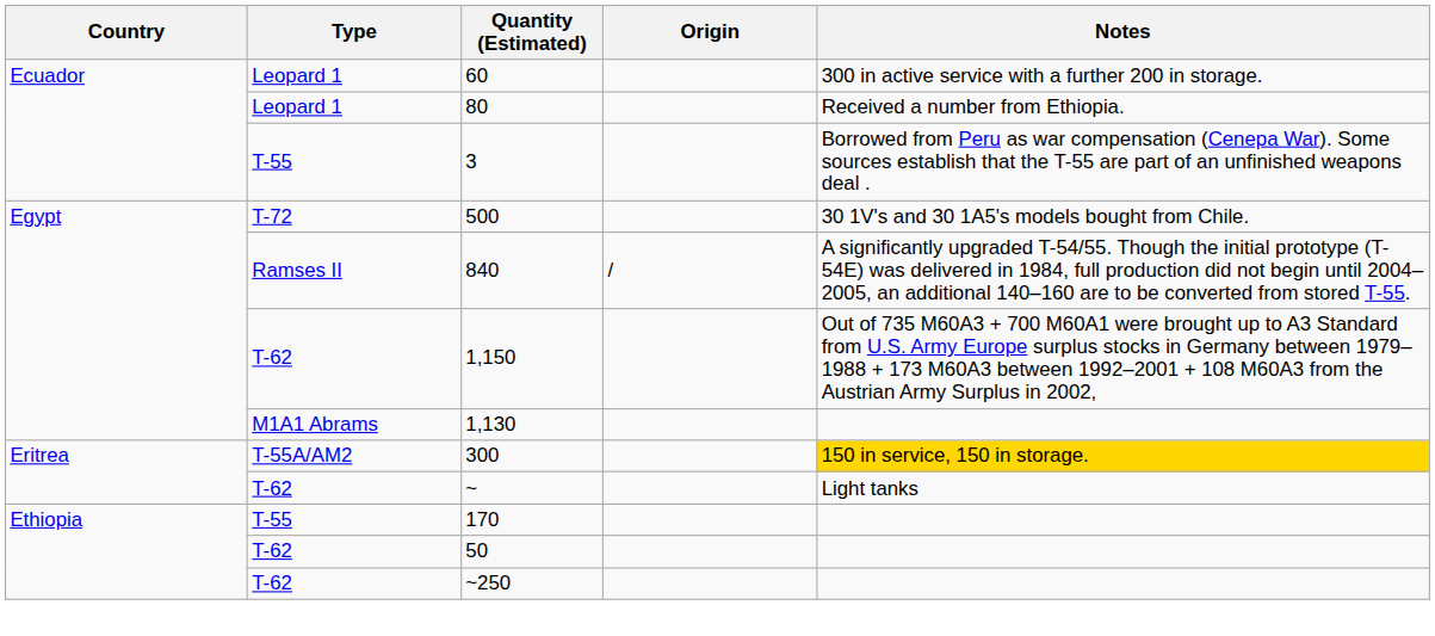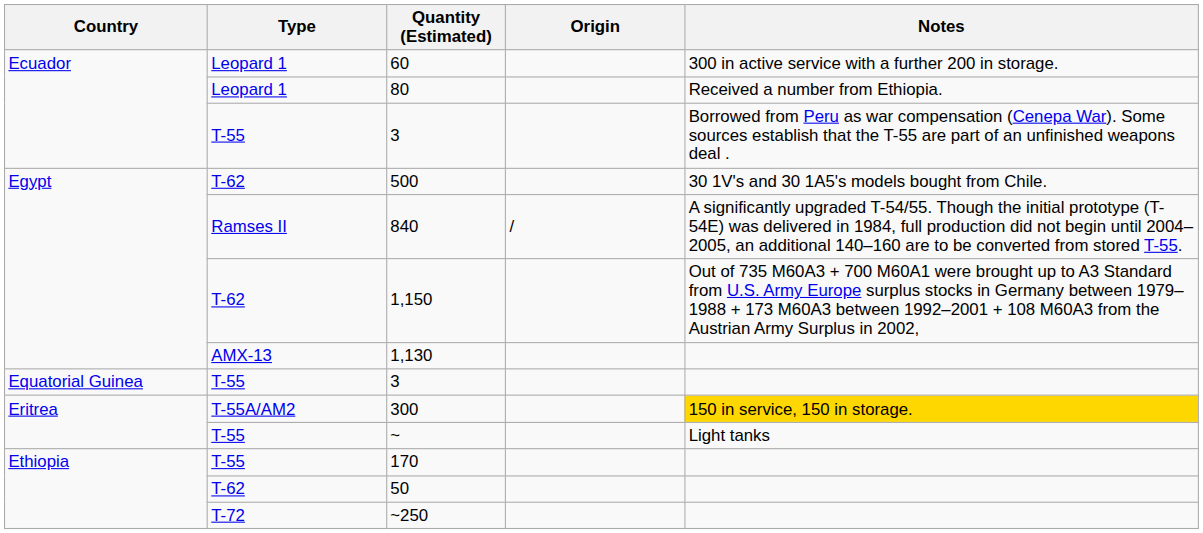500 | Type: T-72 -> T-62
1,130 | Type: M1A1 Abrams -> AMX-13
+ row: Equatorial Guinea | T-55 | 3
~ | Type: T-62 -> T-55
~250 | Type: T-62 -> T-72
